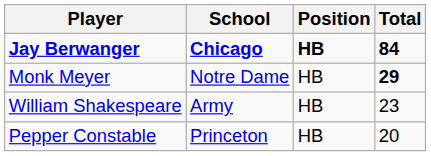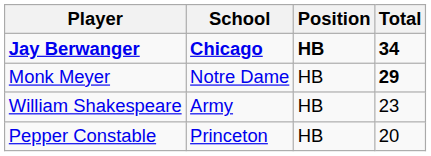Jay Berwanger | Total: 84 -> 34
